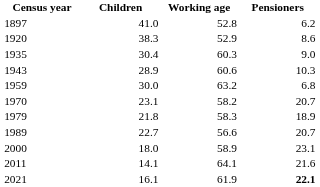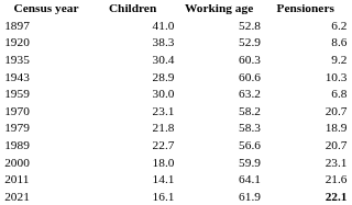1935 | Pensioners: 9.0 -> 9.2
2000 | Working age: 58.9 -> 59.9
